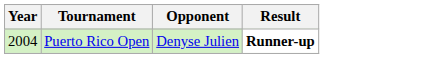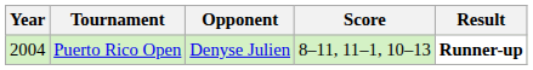+ column: Score | 8–11, 11–1, 10–13
